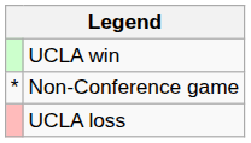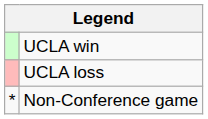rows swapped: UCLA loss <-> Non-Conference game
